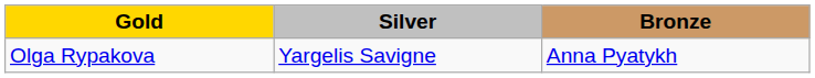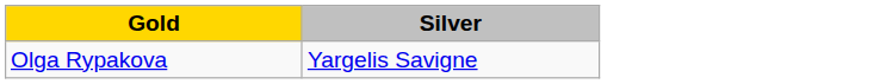- column: Bronze | Anna Pyatykh
